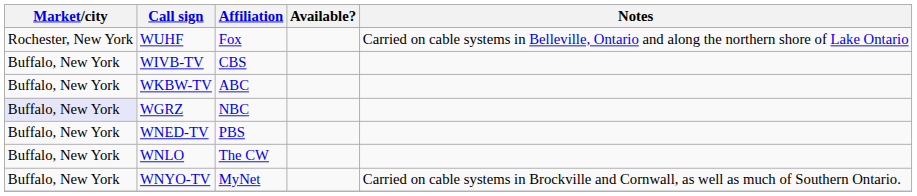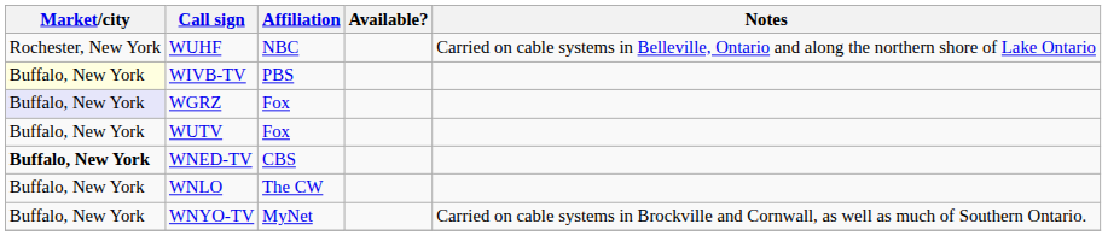WUHF | Affiliation: Fox -> NBC
WIVB-TV | Market/city: no background -> lightyellow background
WIVB-TV | Affiliation: CBS -> PBS
- row: Buffalo, New York | WKBW-TV | ABC
WGRZ | Affiliation: NBC -> Fox
+ row: Buffalo, New York | WUTV | Fox
WNED-TV | Market/city: normal -> bold
WNED-TV | Affiliation: PBS -> CBS
